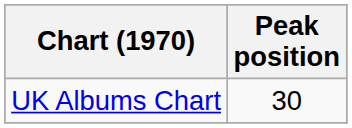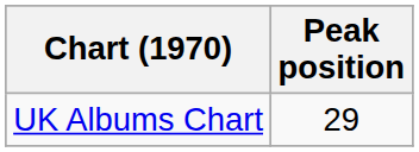UK Albums Chart | Peak position: 30 -> 29
